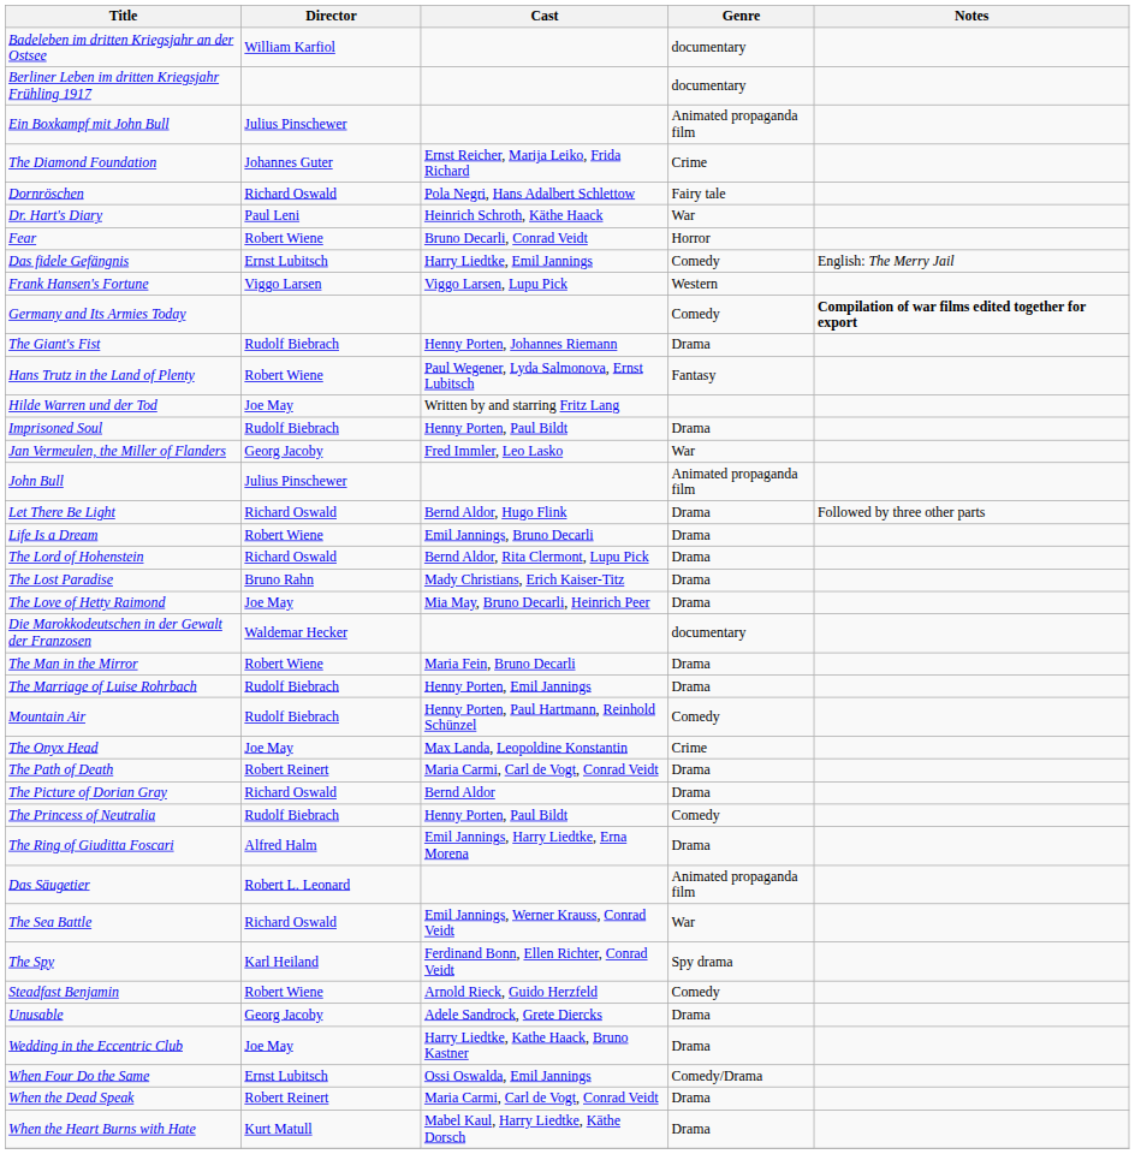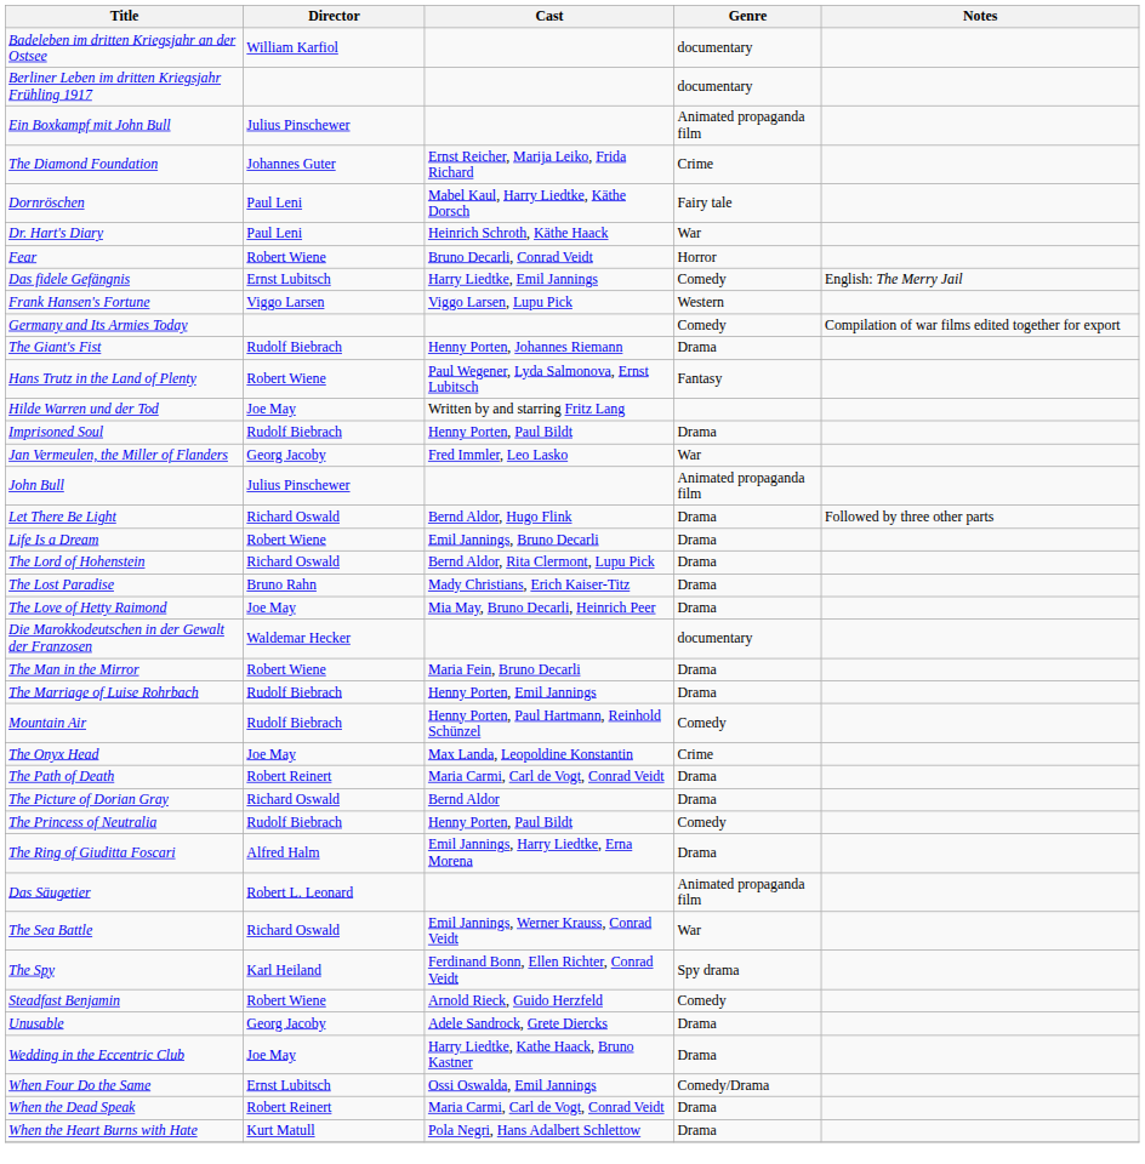Dornröschen | Director: Richard Oswald -> Paul Leni
Dornröschen | Cast: Pola Negri, Hans Adalbert Schlettow -> Mabel Kaul, Harry Liedtke, Käthe Dorsch
Germany and Its Armies Today | Notes: bold -> normal
When the Heart Burns with Hate | Cast: Mabel Kaul, Harry Liedtke, Käthe Dorsch -> Pola Negri, Hans Adalbert Schlettow
